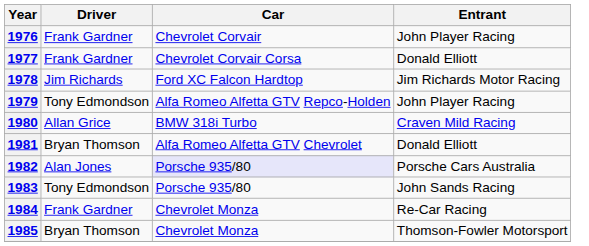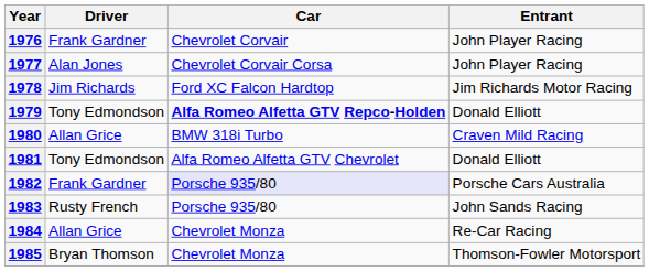1977 | Driver: Frank Gardner -> Alan Jones
1977 | Entrant: Donald Elliott -> John Player Racing
1979 | Car: normal -> bold
1979 | Entrant: John Player Racing -> Donald Elliott
1981 | Driver: Bryan Thomson -> Tony Edmondson
1982 | Driver: Alan Jones -> Frank Gardner
1983 | Driver: Tony Edmondson -> Rusty French
1984 | Driver: Frank Gardner -> Allan Grice
